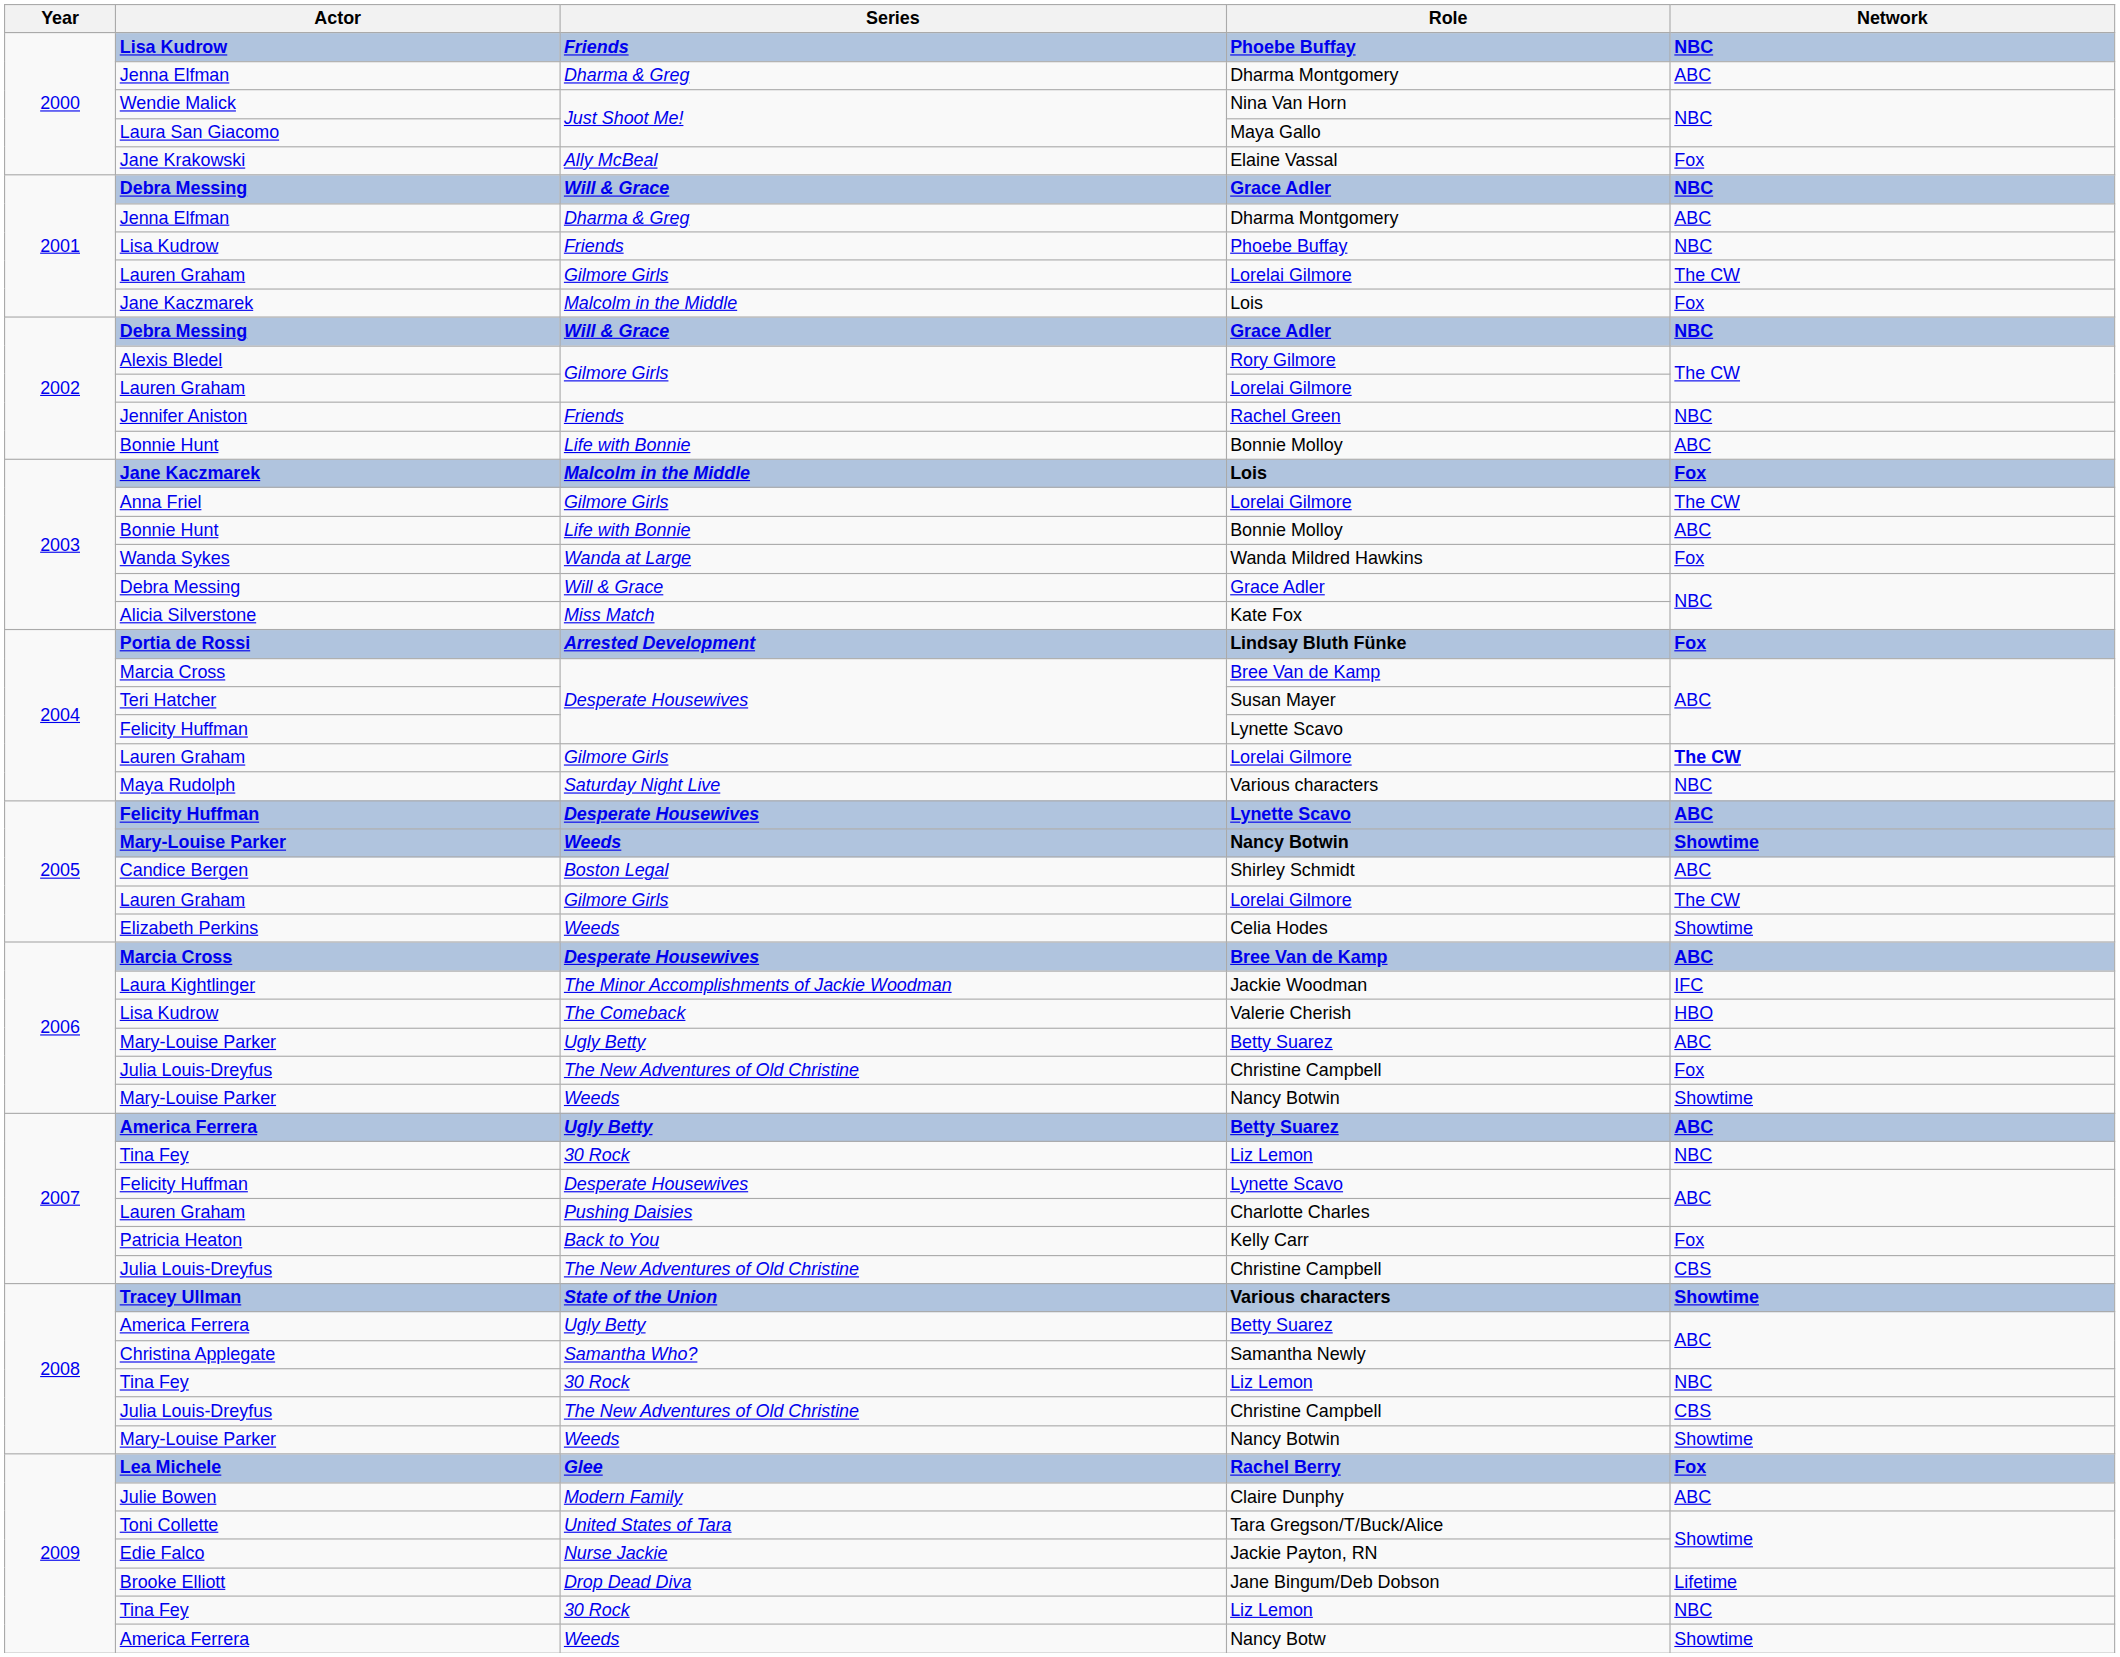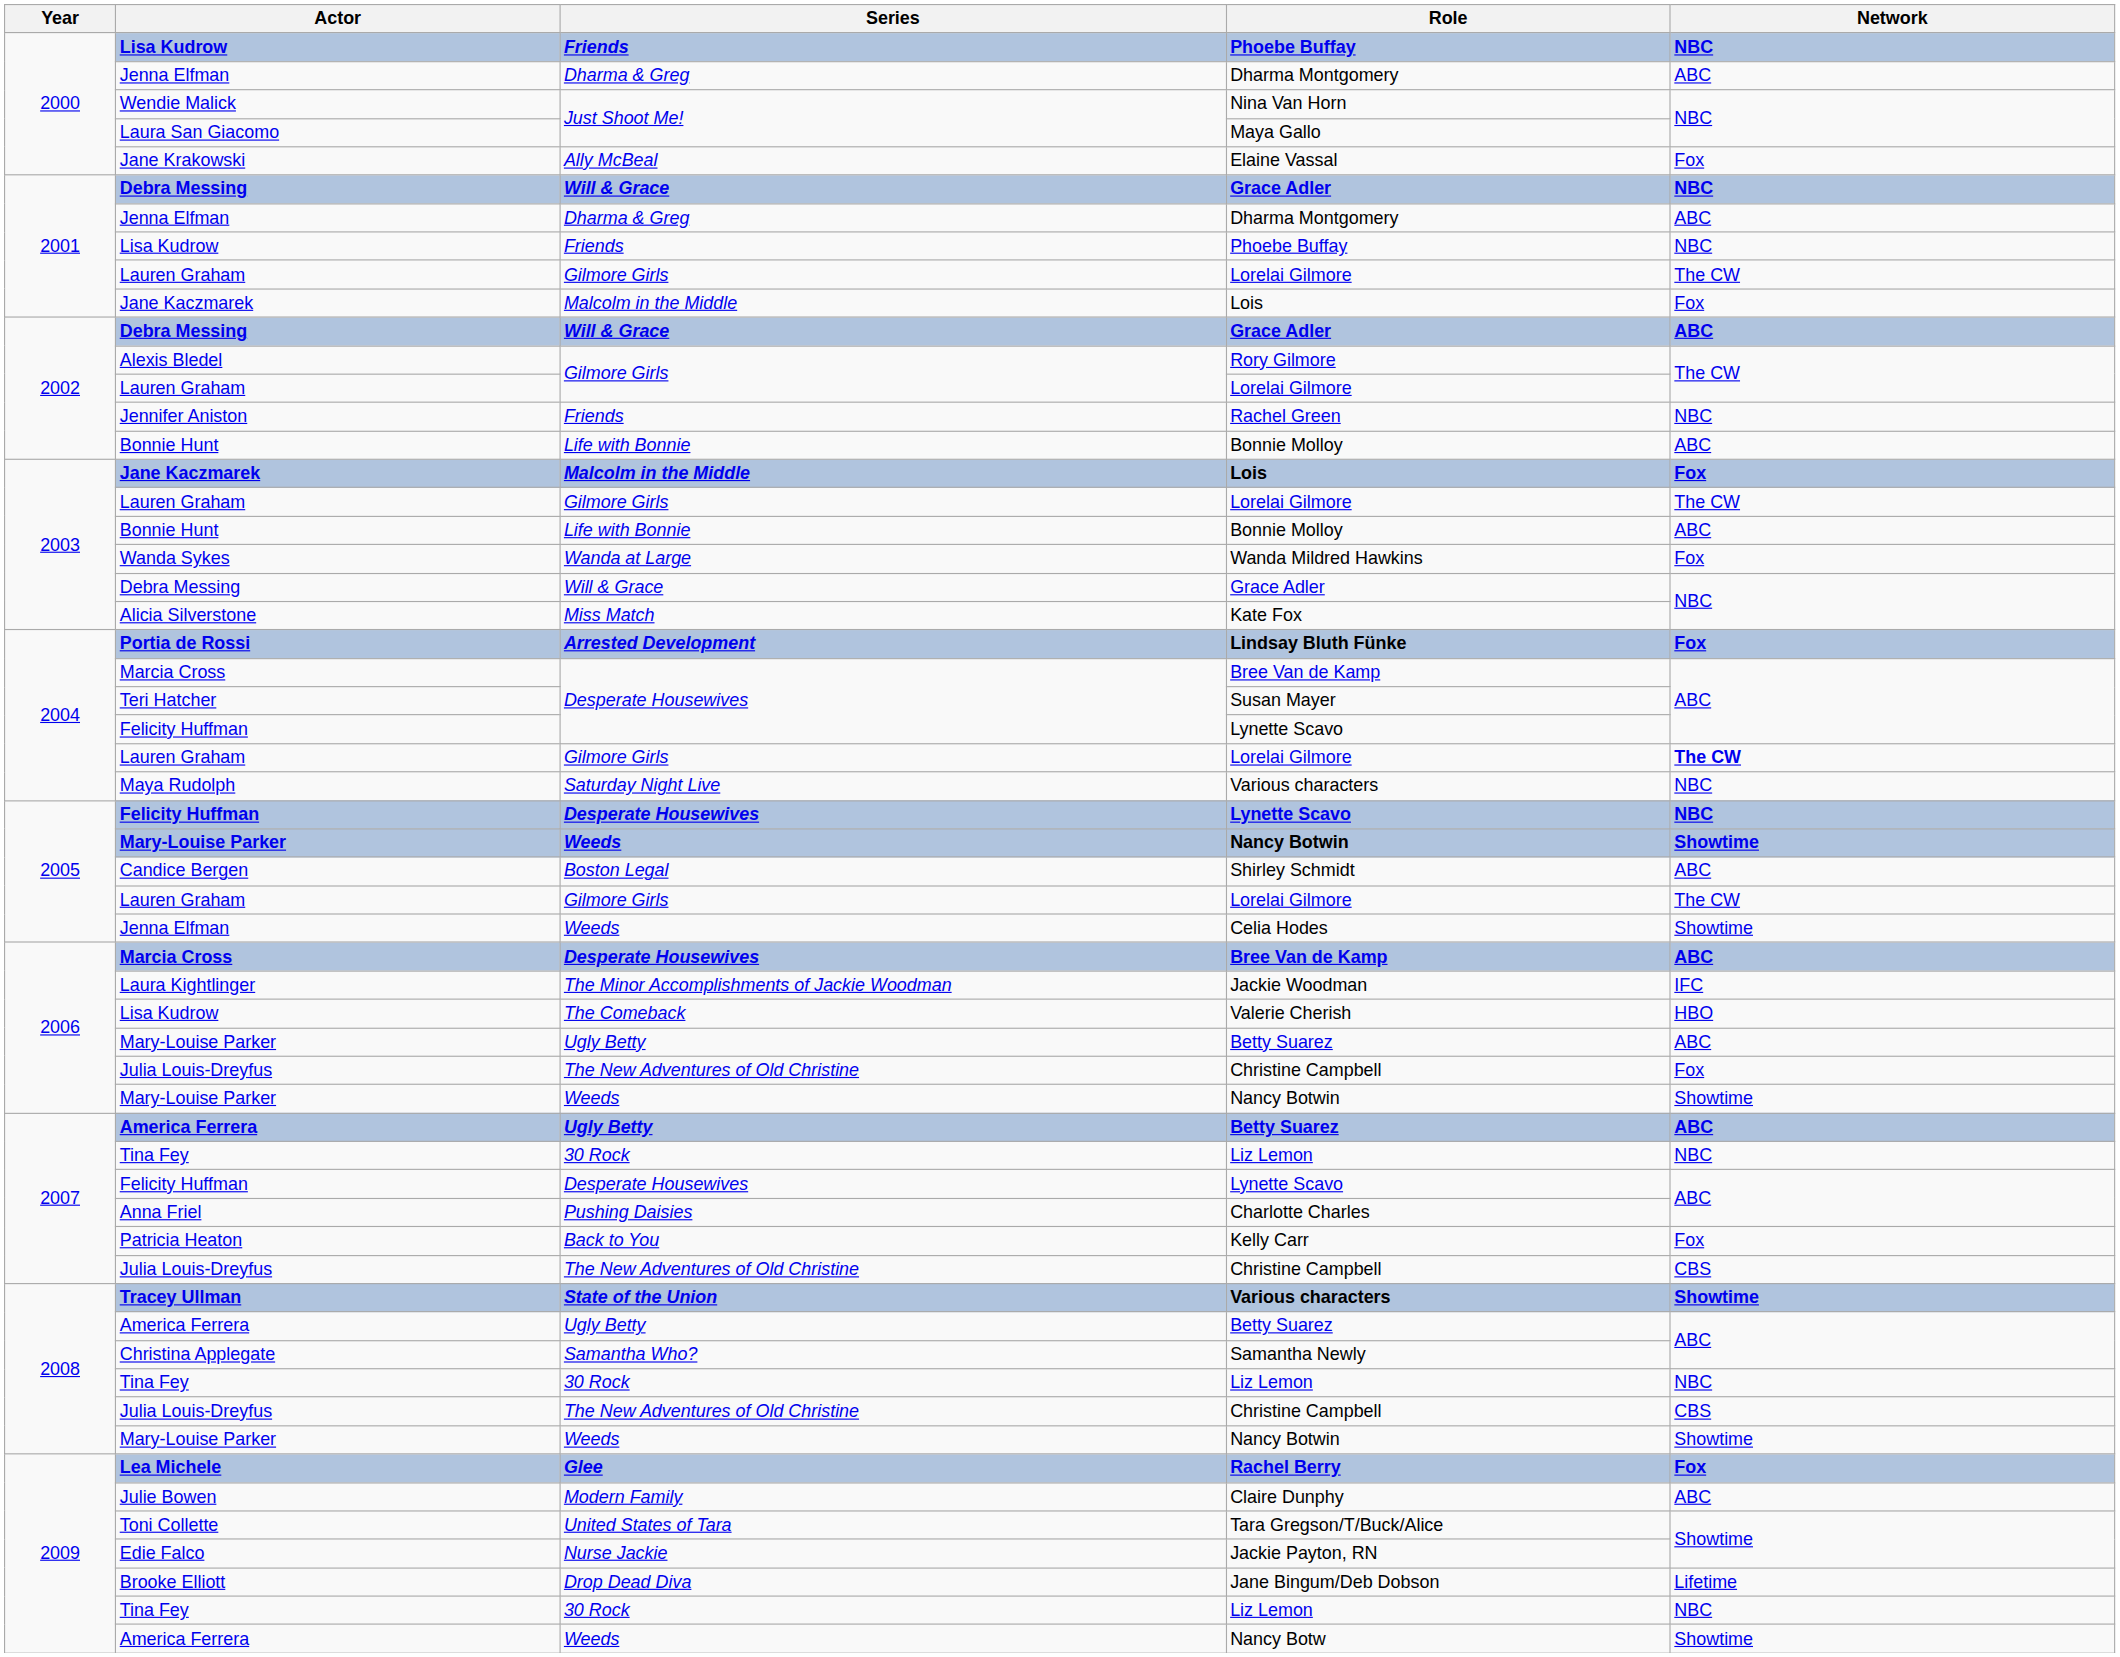2002 / Grace Adler | Network: NBC -> ABC
2003 / Lorelai Gilmore | Actor: Anna Friel -> Lauren Graham
2005 / Lynette Scavo | Network: ABC -> NBC
Celia Hodes | Actor: Elizabeth Perkins -> Jenna Elfman
Charlotte Charles | Actor: Lauren Graham -> Anna Friel
